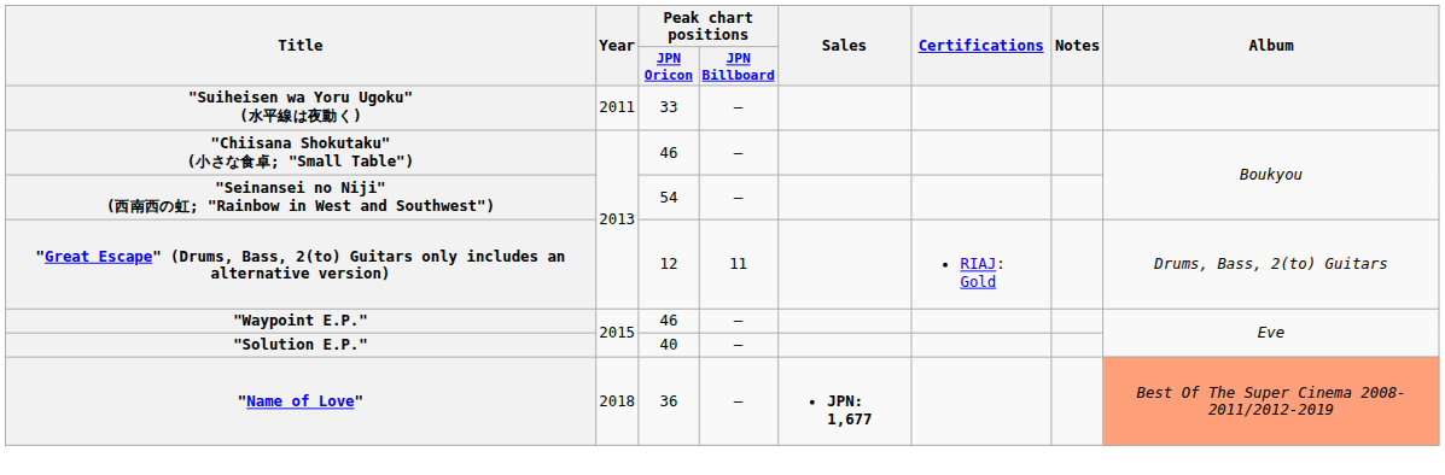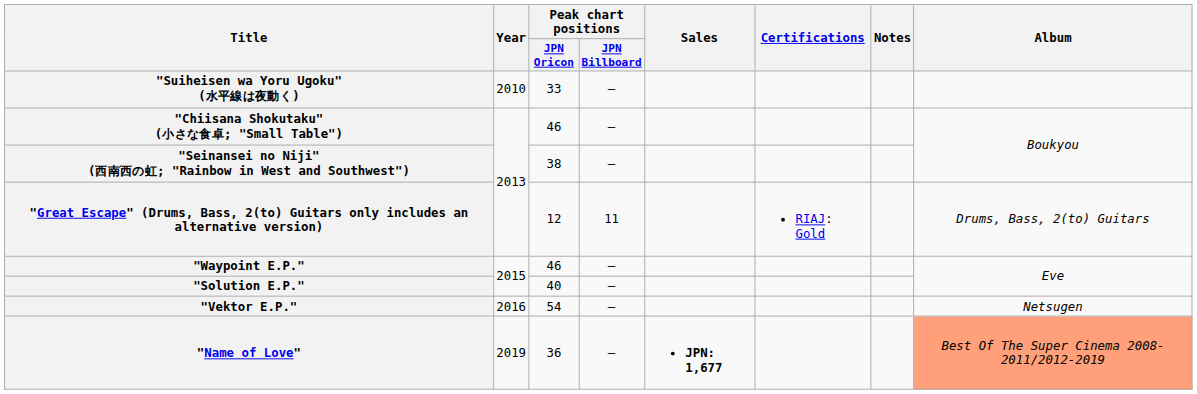"Suiheisen wa Yoru Ugoku" (水平線は夜動く) | Year: 2011 -> 2010
"Seinansei no Niji" (西南西の虹; "Rainbow in West and Southwest") | Peak chart positions / JPN Oricon: 54 -> 38
+ row: "Vektor E.P." | 2016 | 54 | — | Netsugen
"Name of Love" | Year: 2018 -> 2019
